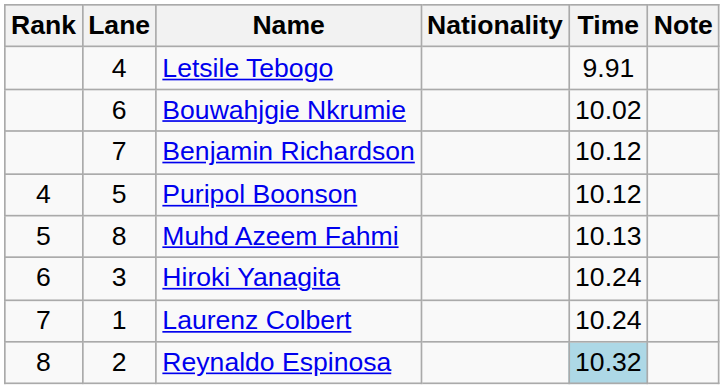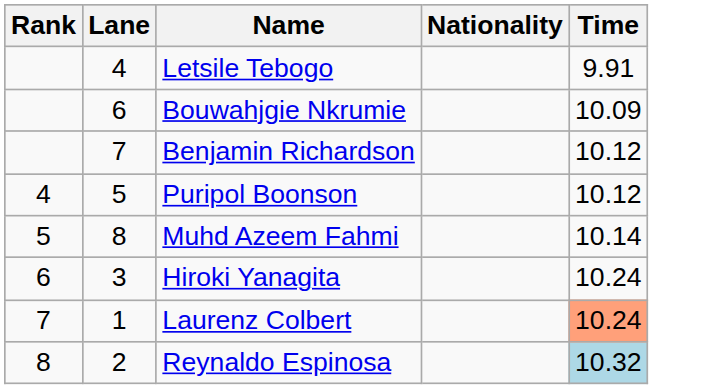- column: Note
Bouwahjgie Nkrumie | Time: 10.02 -> 10.09
Muhd Azeem Fahmi | Time: 10.13 -> 10.14
Laurenz Colbert | Time: no background -> lightsalmon background
